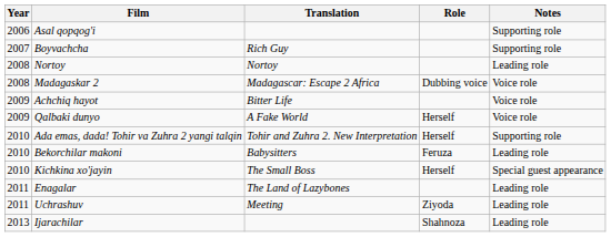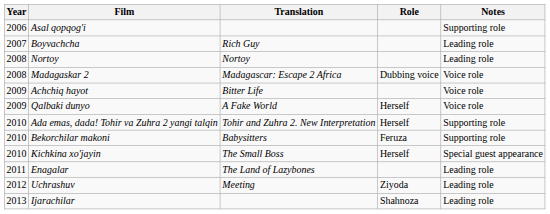Boyvachcha | Notes: Supporting role -> Leading role
Bekorchilar makoni | Notes: Leading role -> Supporting role
Uchrashuv | Year: 2011 -> 2012
